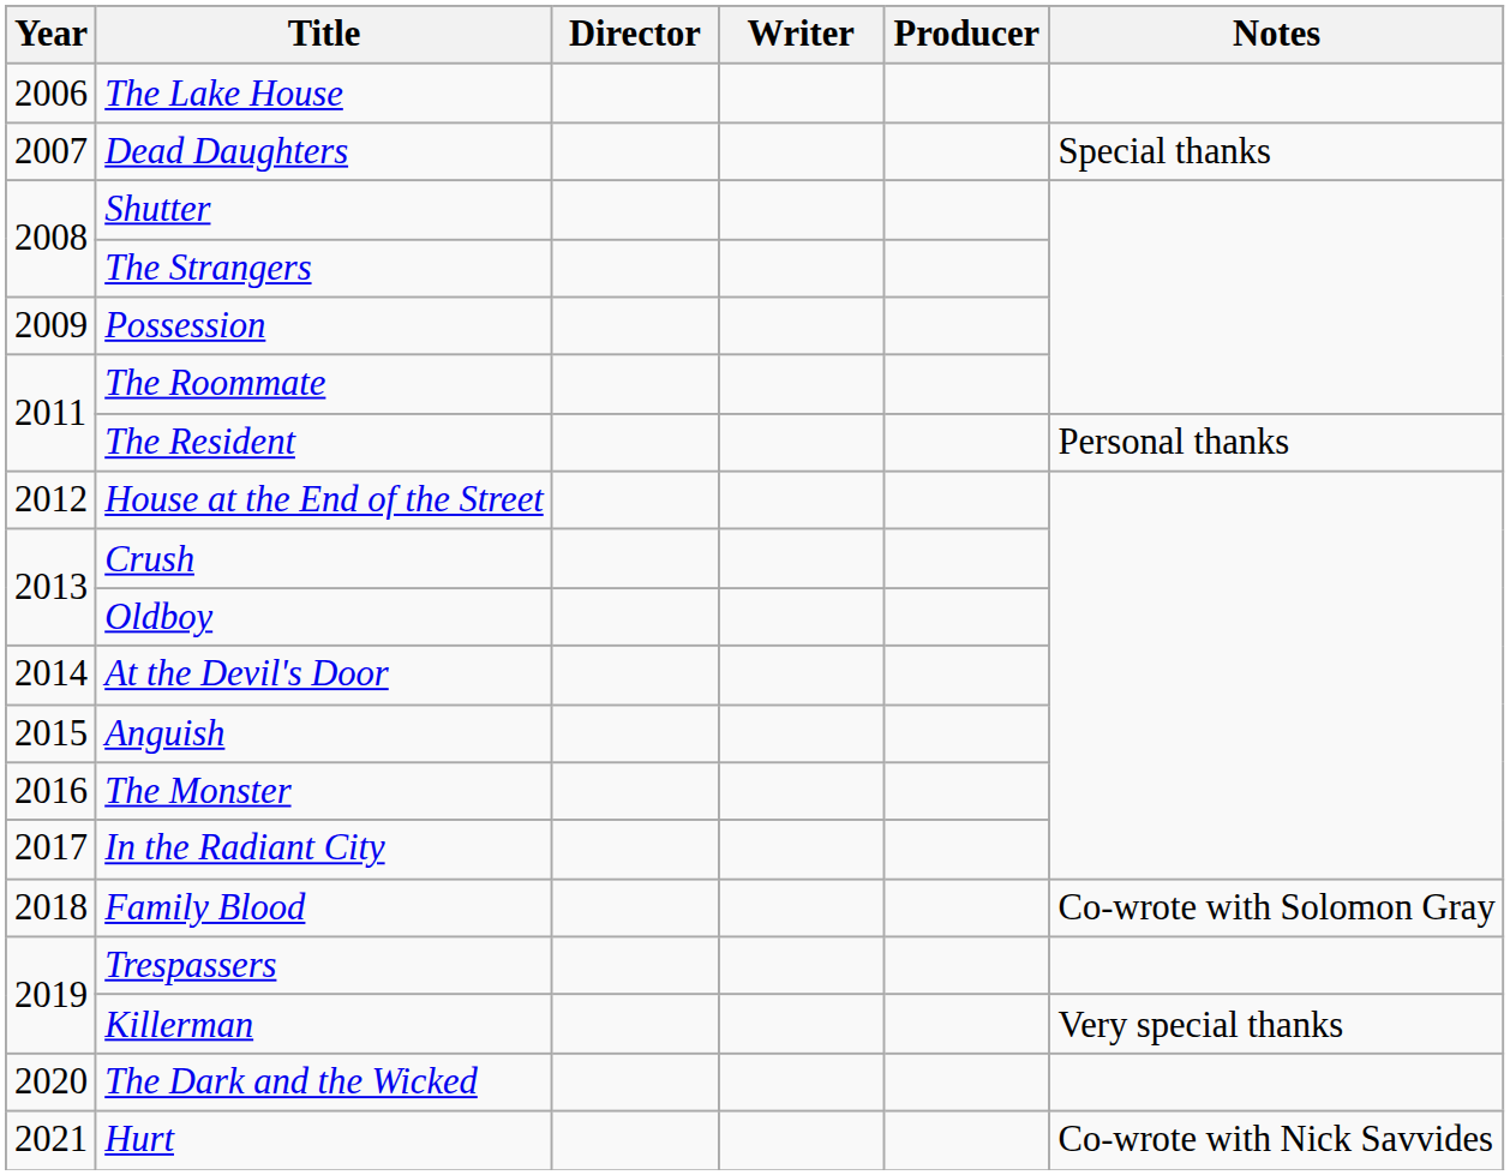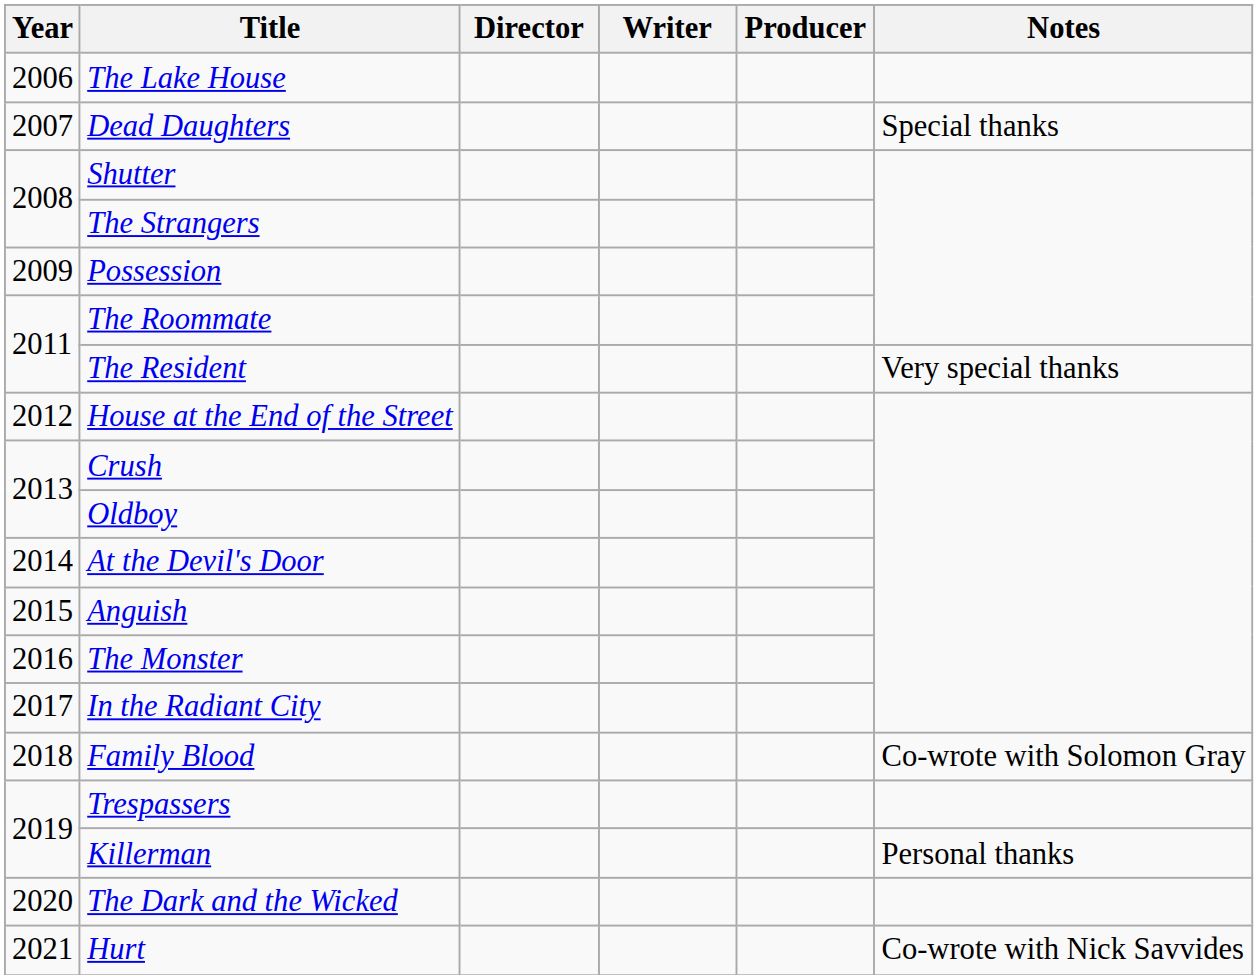The Resident | Notes: Personal thanks -> Very special thanks
Killerman | Notes: Very special thanks -> Personal thanks
